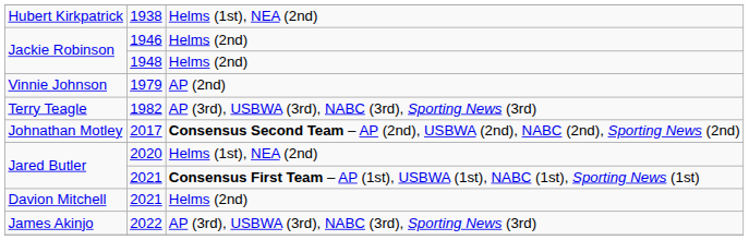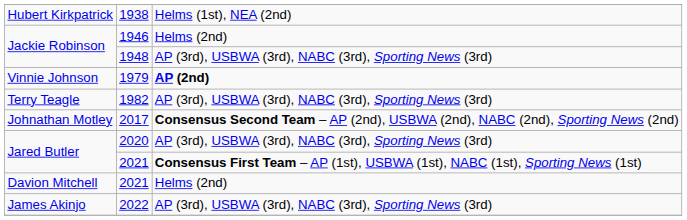1948 | column 3: Helms (2nd) -> AP (3rd), USBWA (3rd), NABC (3rd), Sporting News (3rd)
1979 | column 3: normal -> bold
2020 | column 3: Helms (1st), NEA (2nd) -> AP (3rd), USBWA (3rd), NABC (3rd), Sporting News (3rd)
